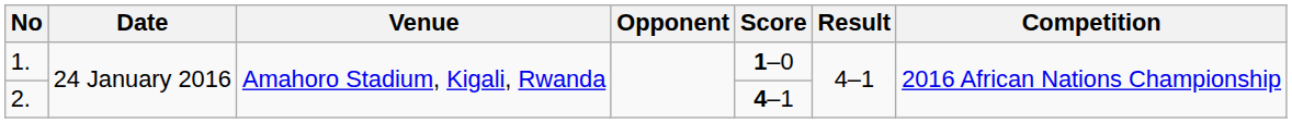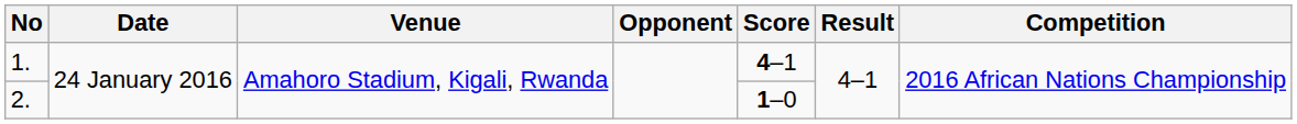1. | Score: 1–0 -> 4–1
2. | Score: 4–1 -> 1–0
